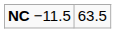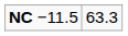NC −11.5 | column 2: 63.5 -> 63.3
